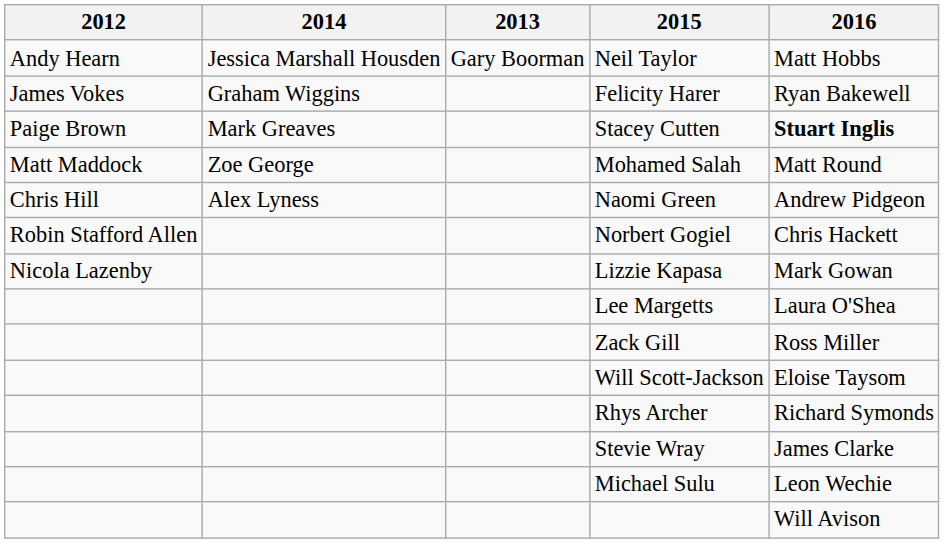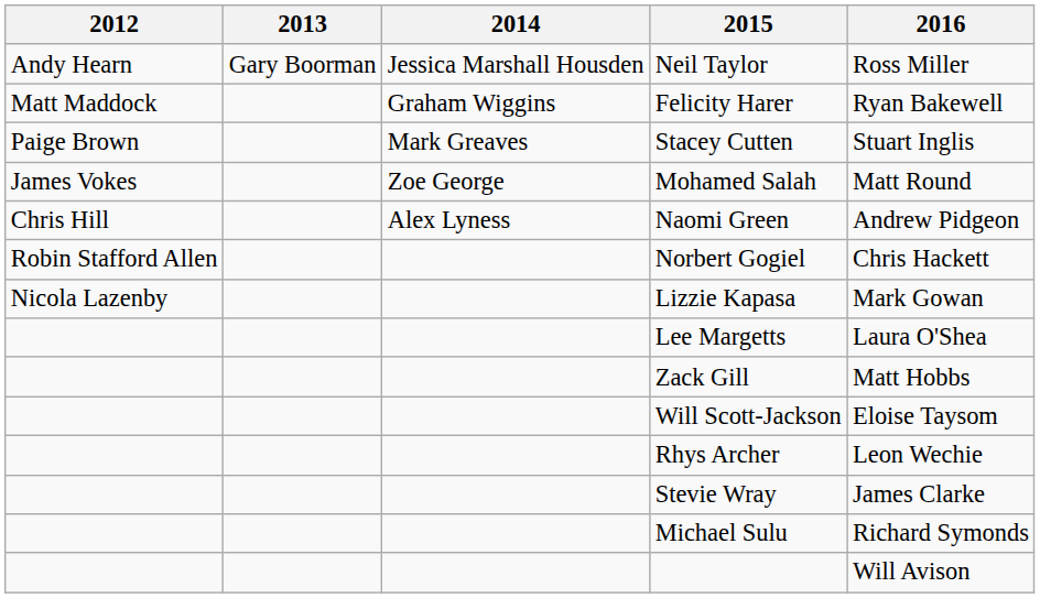columns swapped: 2013 <-> 2014
Neil Taylor | 2016: Matt Hobbs -> Ross Miller
Felicity Harer | 2012: James Vokes -> Matt Maddock
Stacey Cutten | 2016: bold -> normal
Mohamed Salah | 2012: Matt Maddock -> James Vokes
Zack Gill | 2016: Ross Miller -> Matt Hobbs
Rhys Archer | 2016: Richard Symonds -> Leon Wechie
Michael Sulu | 2016: Leon Wechie -> Richard Symonds
